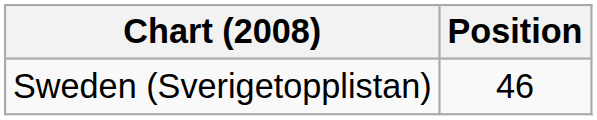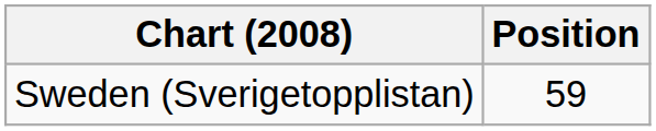Sweden (Sverigetopplistan) | Position: 46 -> 59
